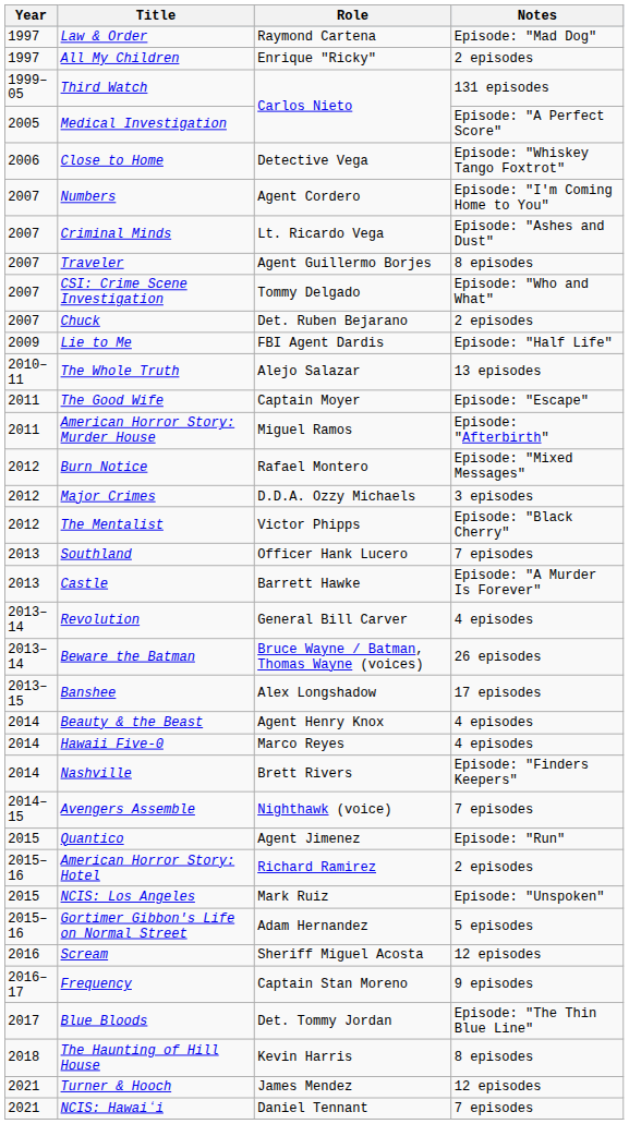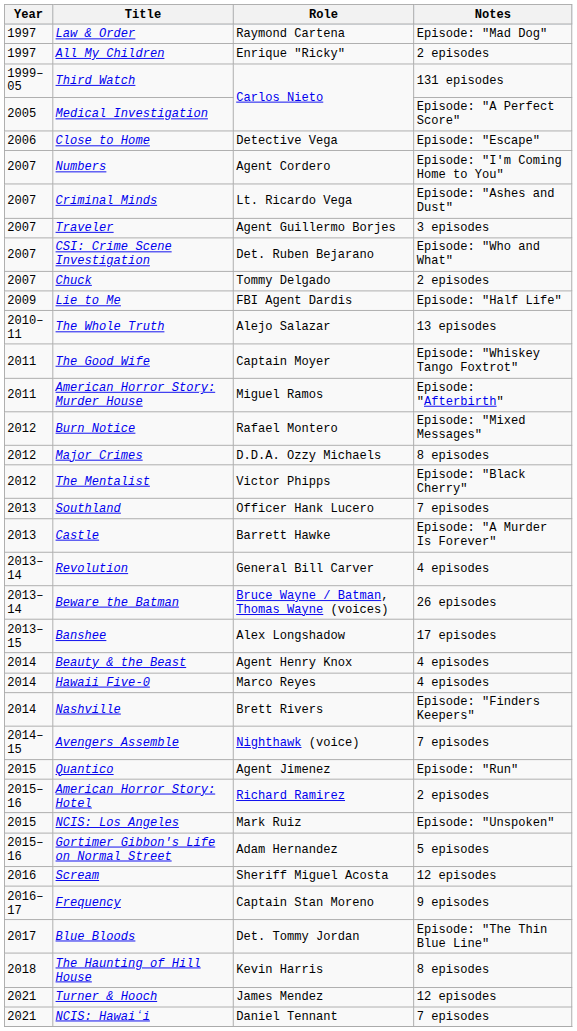Close to Home | Notes: Episode: "Whiskey Tango Foxtrot" -> Episode: "Escape"
Traveler | Notes: 8 episodes -> 3 episodes
CSI: Crime Scene Investigation | Role: Tommy Delgado -> Det. Ruben Bejarano
Chuck | Role: Det. Ruben Bejarano -> Tommy Delgado
The Good Wife | Notes: Episode: "Escape" -> Episode: "Whiskey Tango Foxtrot"
Major Crimes | Notes: 3 episodes -> 8 episodes
